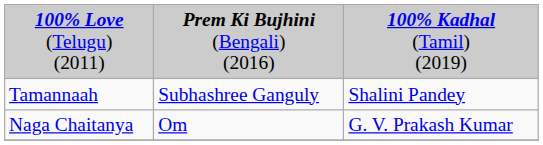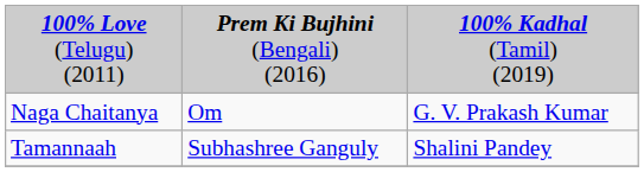rows swapped: Naga Chaitanya <-> Tamannaah
